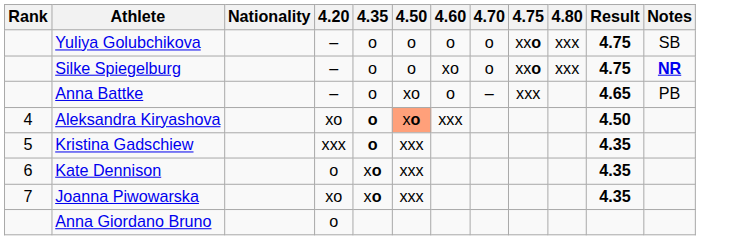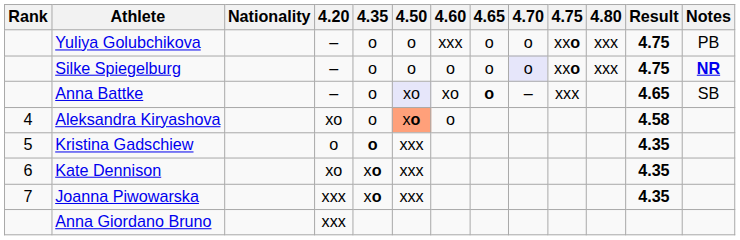+ column: 4.65 | o | o | o
Yuliya Golubchikova | 4.60: o -> xxx
Yuliya Golubchikova | Notes: SB -> PB
Silke Spiegelburg | 4.60: xo -> o
Silke Spiegelburg | 4.70: no background -> lavender background
Anna Battke | 4.50: no background -> lavender background
Anna Battke | 4.60: o -> xo
Anna Battke | Notes: PB -> SB
Aleksandra Kiryashova | 4.35: bold -> normal
Aleksandra Kiryashova | 4.60: xxx -> o
Aleksandra Kiryashova | Result: 4.50 -> 4.58
Kristina Gadschiew | 4.20: xxx -> o
Kate Dennison | 4.20: o -> xo
Joanna Piwowarska | 4.20: xo -> xxx
Anna Giordano Bruno | 4.20: o -> xxx
